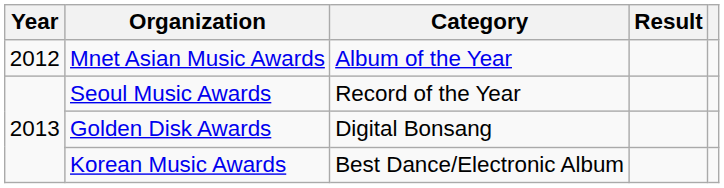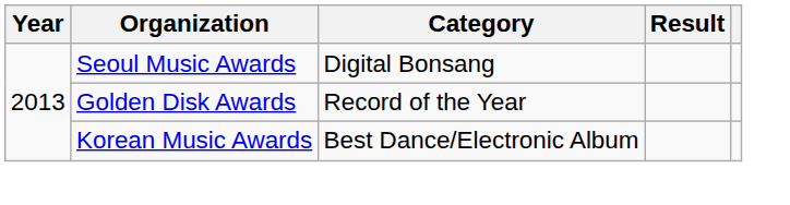- row: 2012 | Mnet Asian Music Awards | Album of the Year
Seoul Music Awards | Category: Record of the Year -> Digital Bonsang
Golden Disk Awards | Category: Digital Bonsang -> Record of the Year
